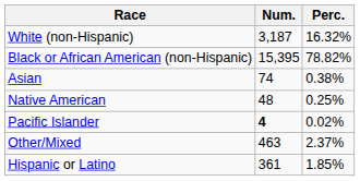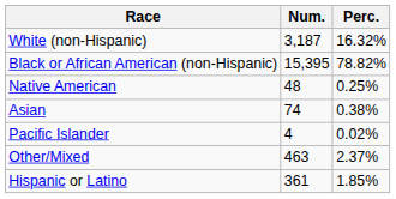rows swapped: Native American <-> Asian
Pacific Islander | Num.: bold -> normal
